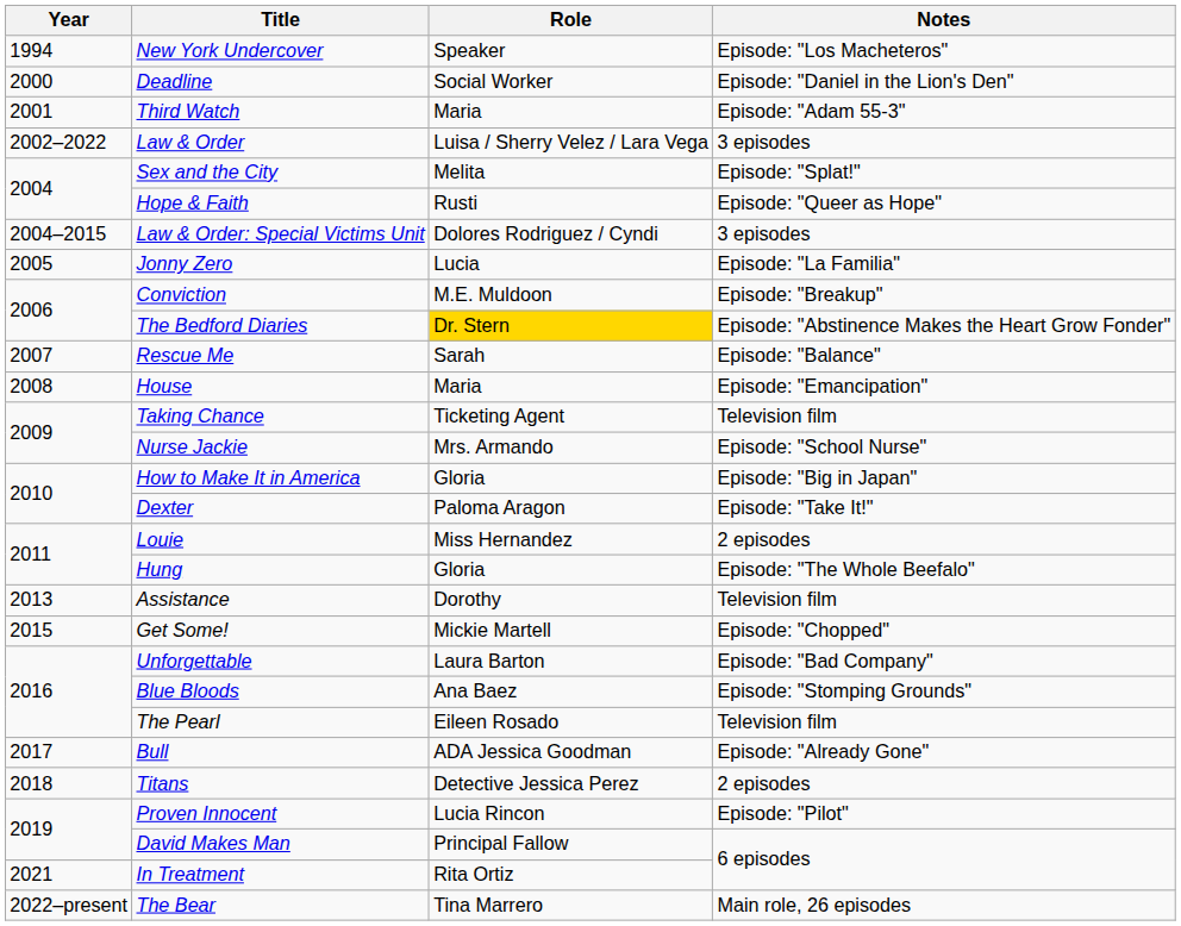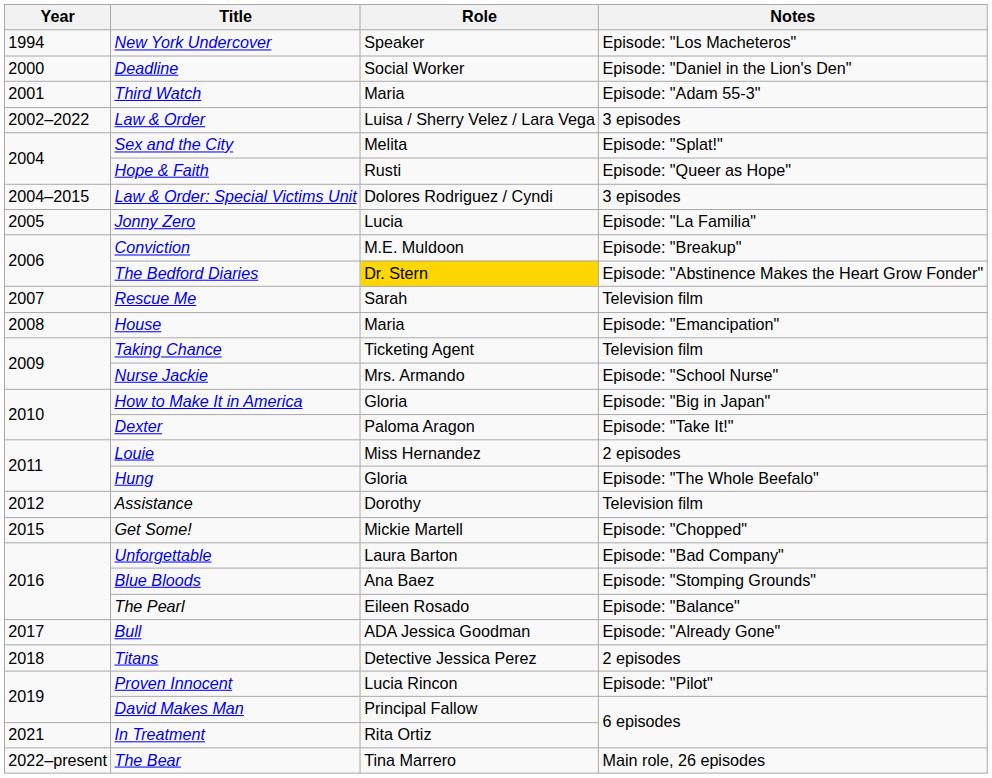Rescue Me | Notes: Episode: "Balance" -> Television film
Assistance | Year: 2013 -> 2012
The Pearl | Notes: Television film -> Episode: "Balance"
